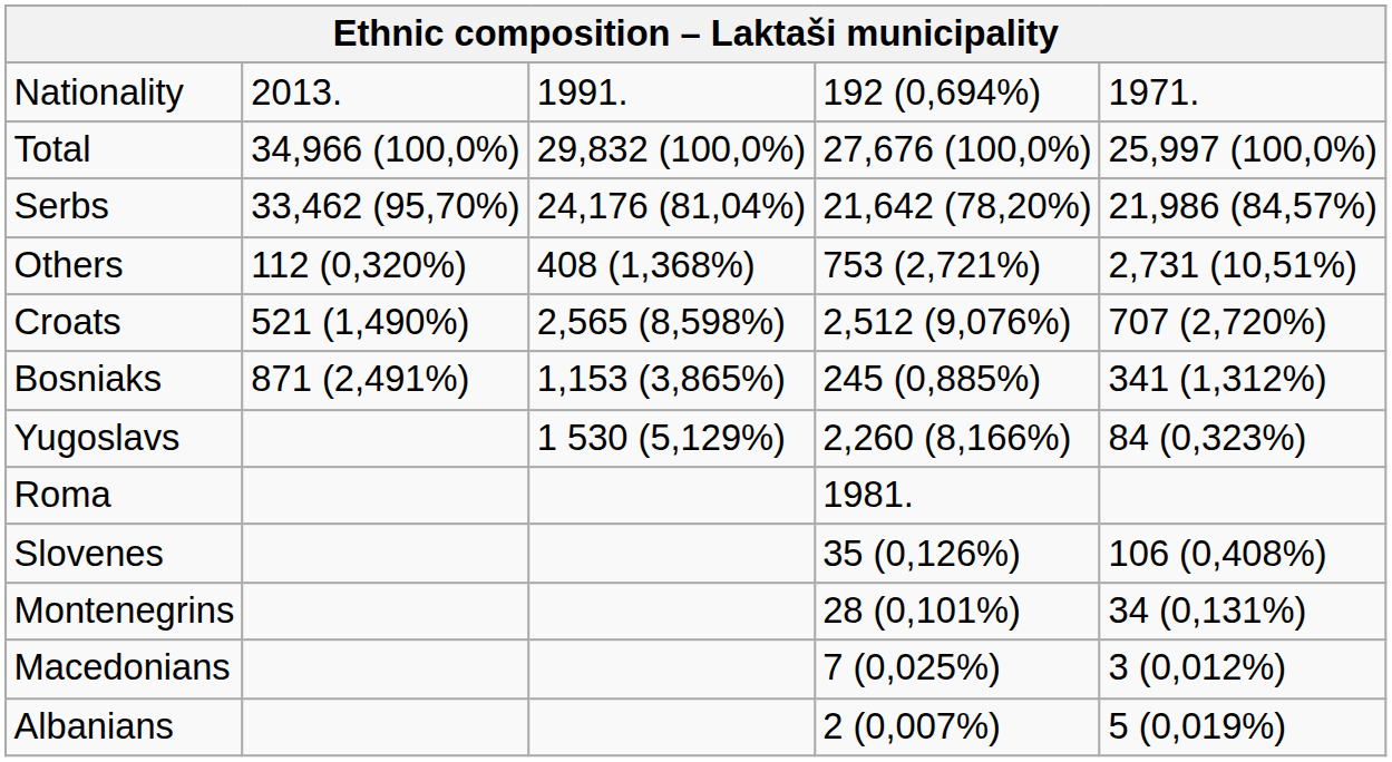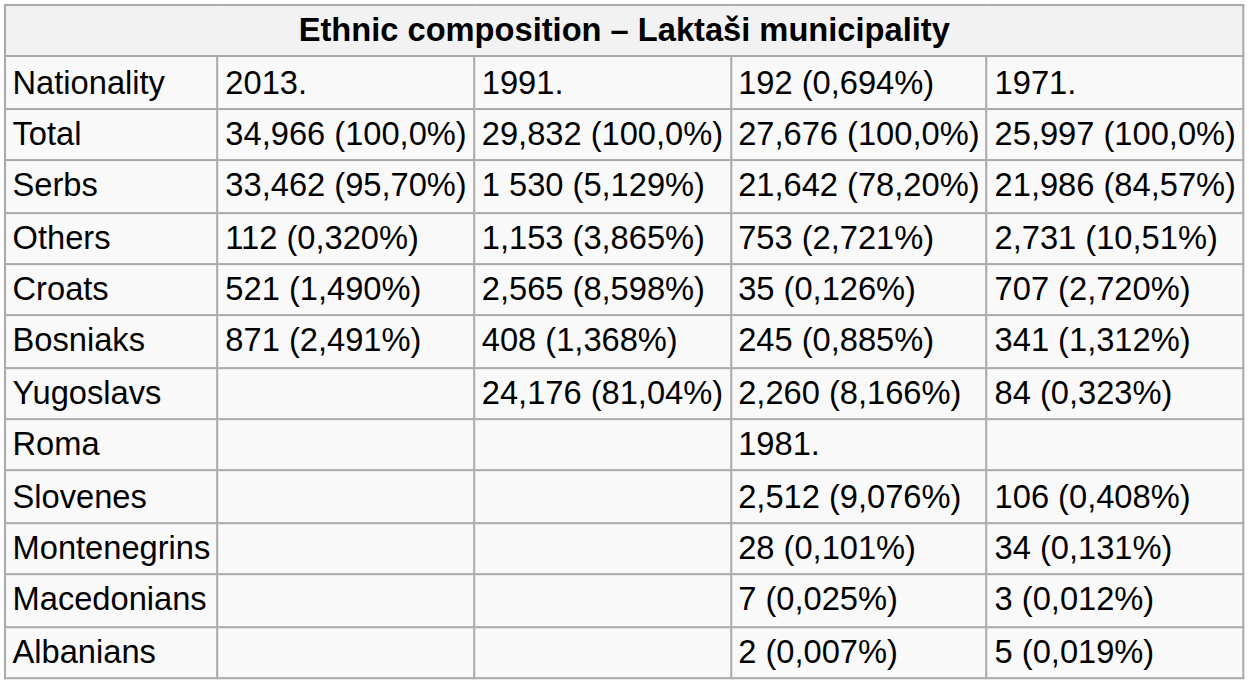Serbs | column 3: 24,176 (81,04%) -> 1 530 (5,129%)
Others | column 3: 408 (1,368%) -> 1,153 (3,865%)
Croats | column 4: 2,512 (9,076%) -> 35 (0,126%)
Bosniaks | column 3: 1,153 (3,865%) -> 408 (1,368%)
Yugoslavs | column 3: 1 530 (5,129%) -> 24,176 (81,04%)
Slovenes | column 4: 35 (0,126%) -> 2,512 (9,076%)
